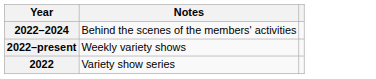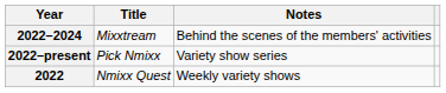+ column: Title | Mixxtream | Pick Nmixx | Nmixx Quest
2022–present | Notes: Weekly variety shows -> Variety show series
2022 | Notes: Variety show series -> Weekly variety shows
